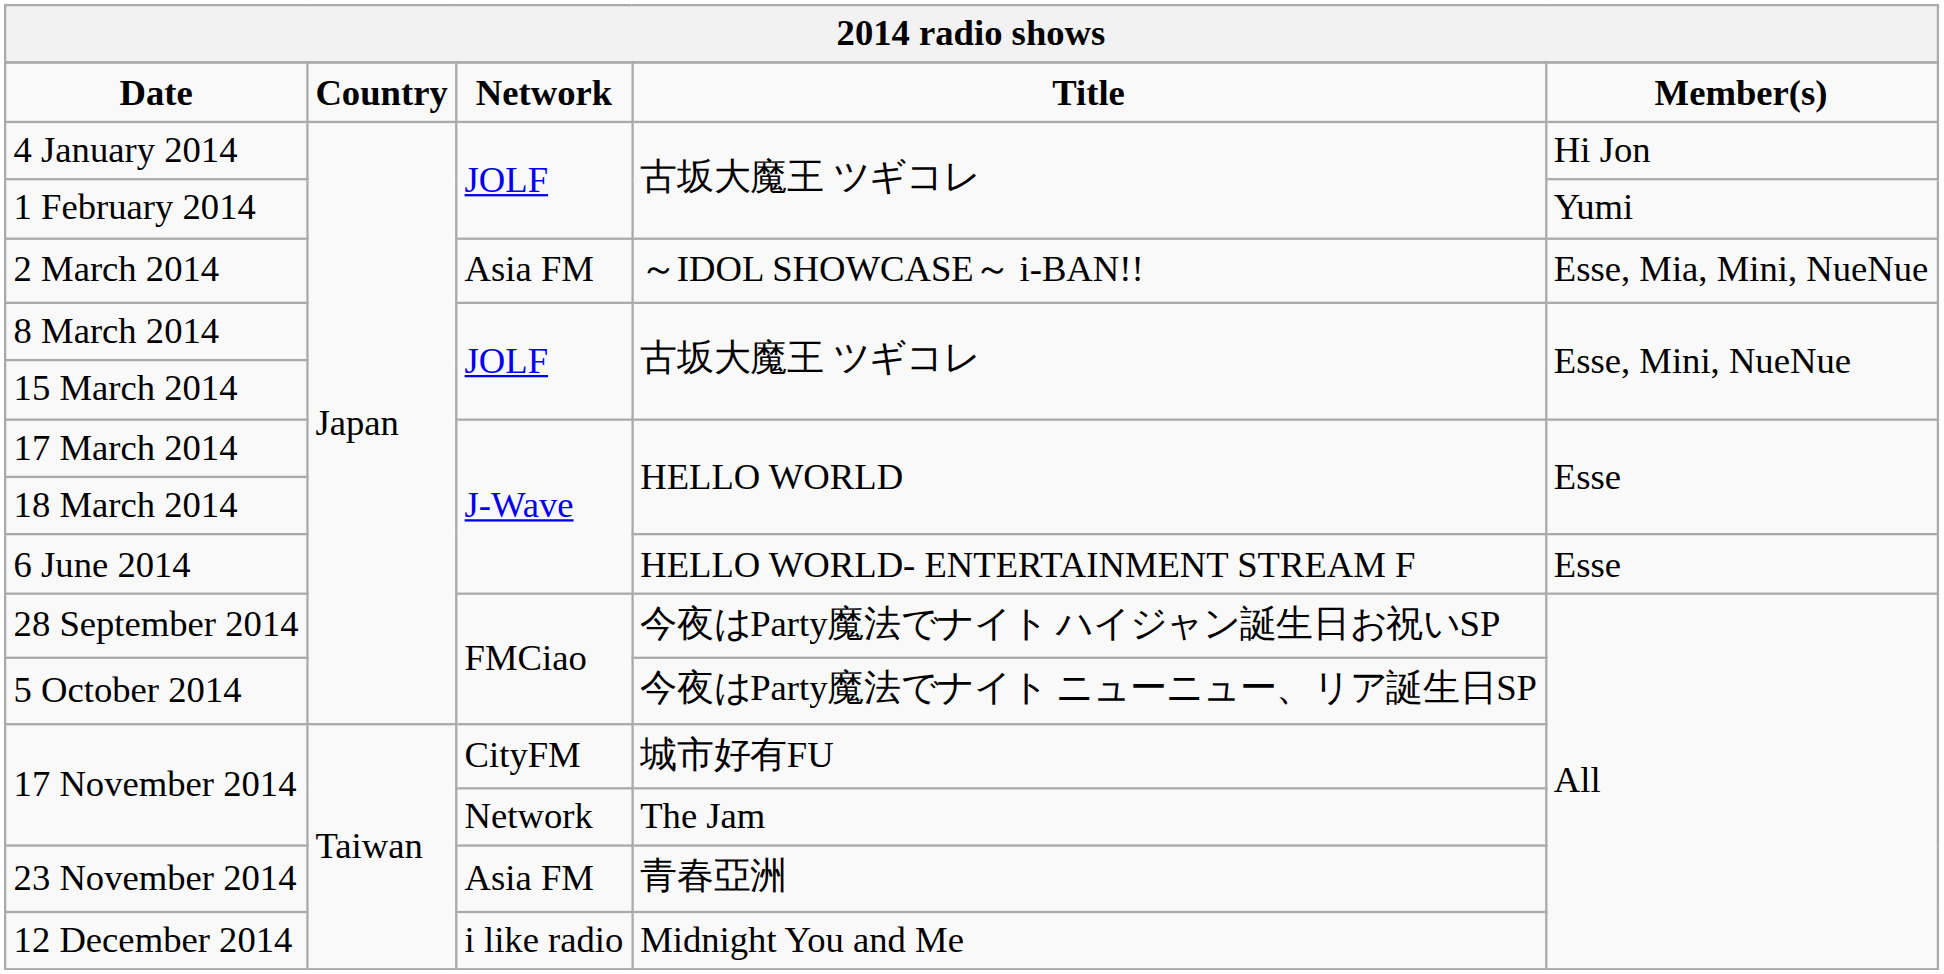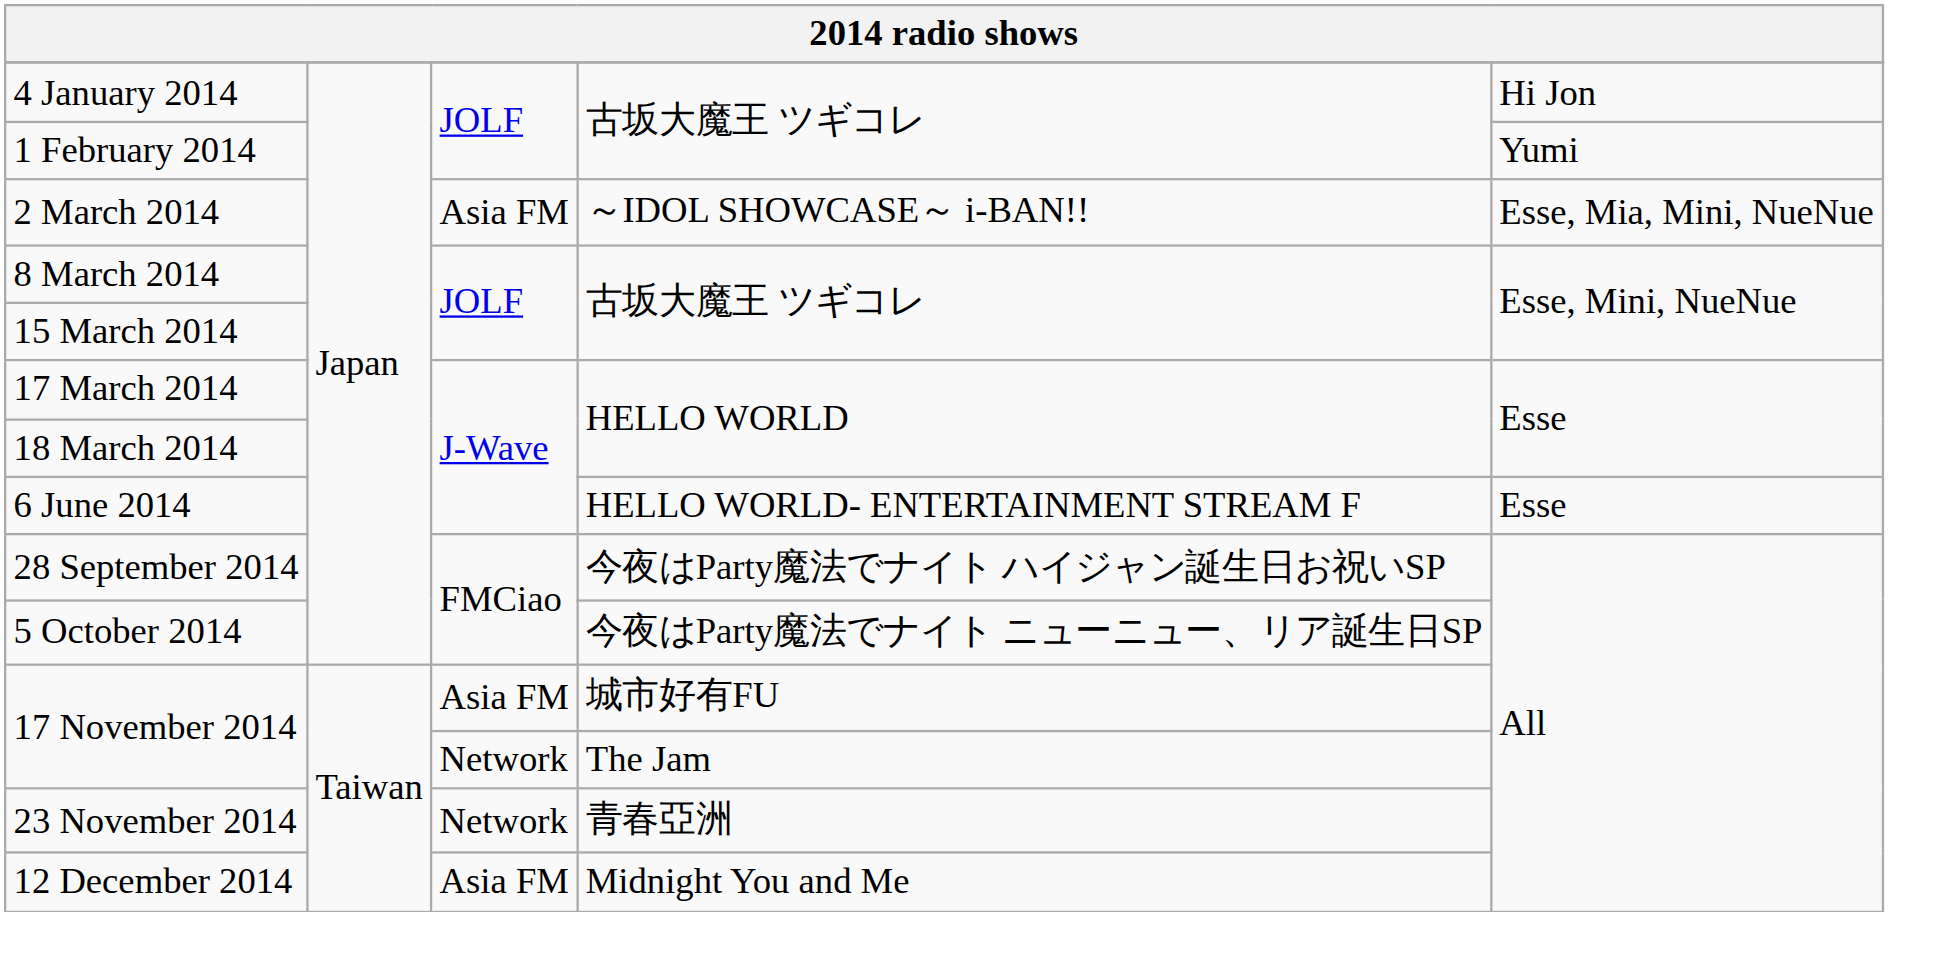- row: Date | Country | Network | Title | Member(s)
17 November 2014 / 城市好有FU | column 3: CityFM -> Asia FM
23 November 2014 | column 3: Asia FM -> Network
12 December 2014 | column 3: i like radio -> Asia FM
